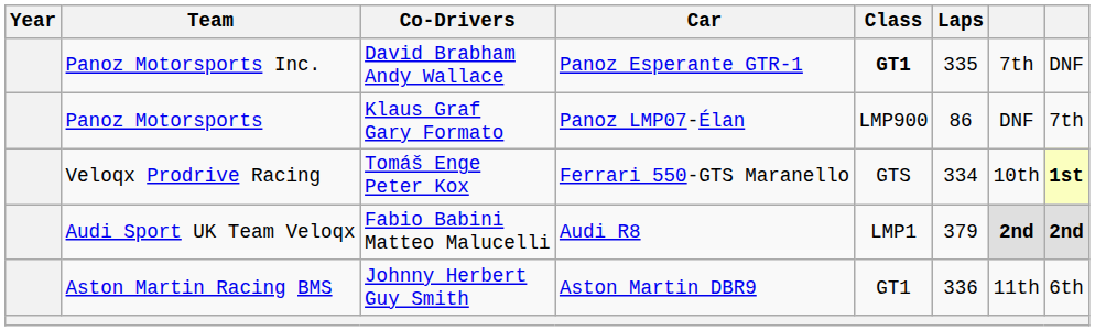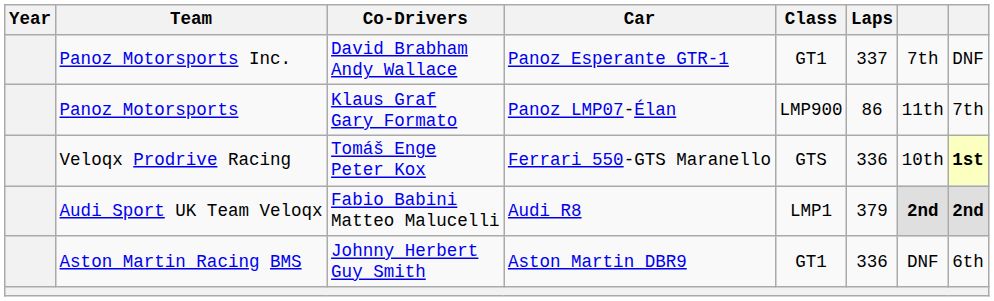Panoz Motorsports Inc. | Class: bold -> normal
Panoz Motorsports Inc. | Laps: 335 -> 337
Panoz Motorsports | column 7: DNF -> 11th
Veloqx Prodrive Racing | Laps: 334 -> 336
Aston Martin Racing BMS | column 7: 11th -> DNF
